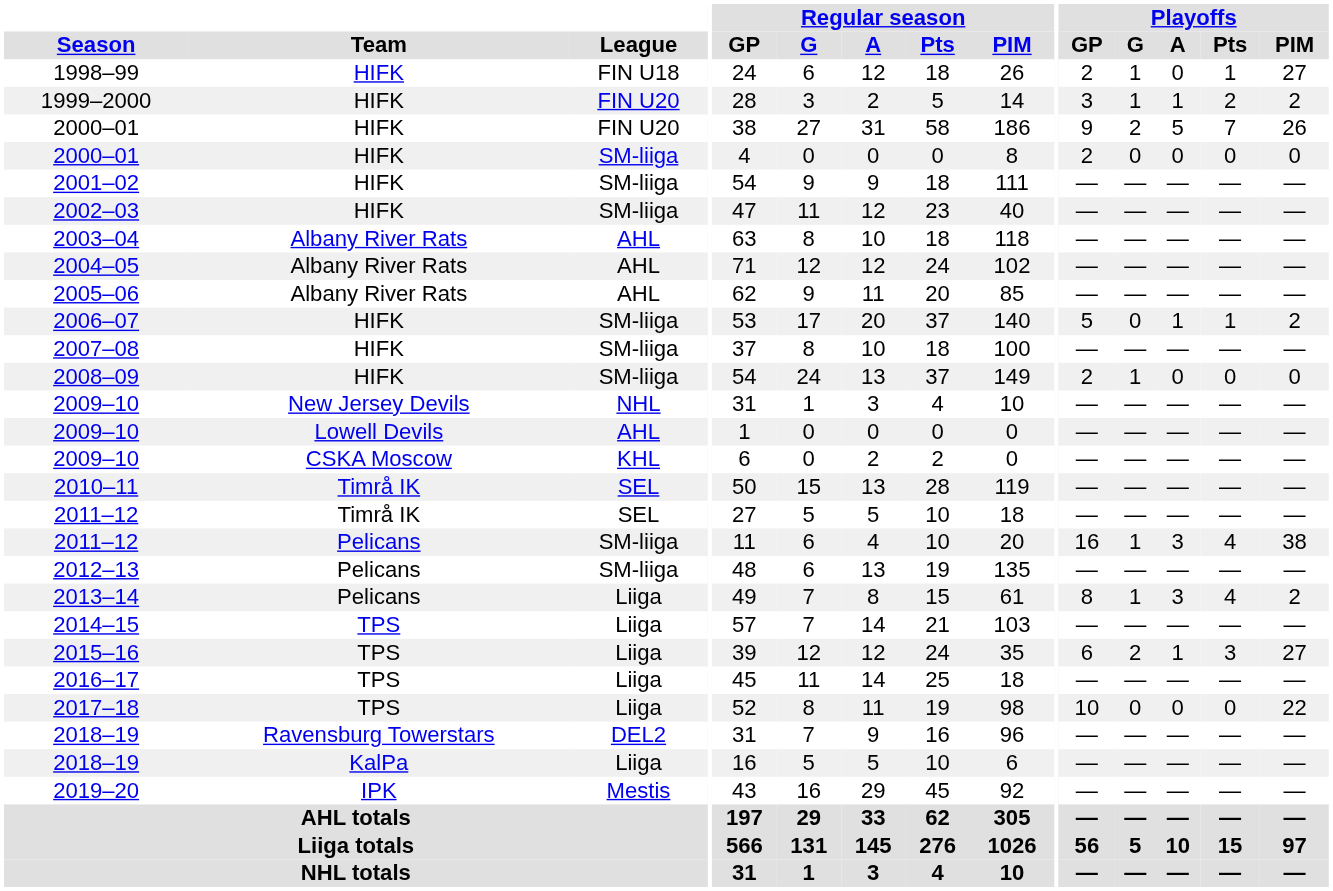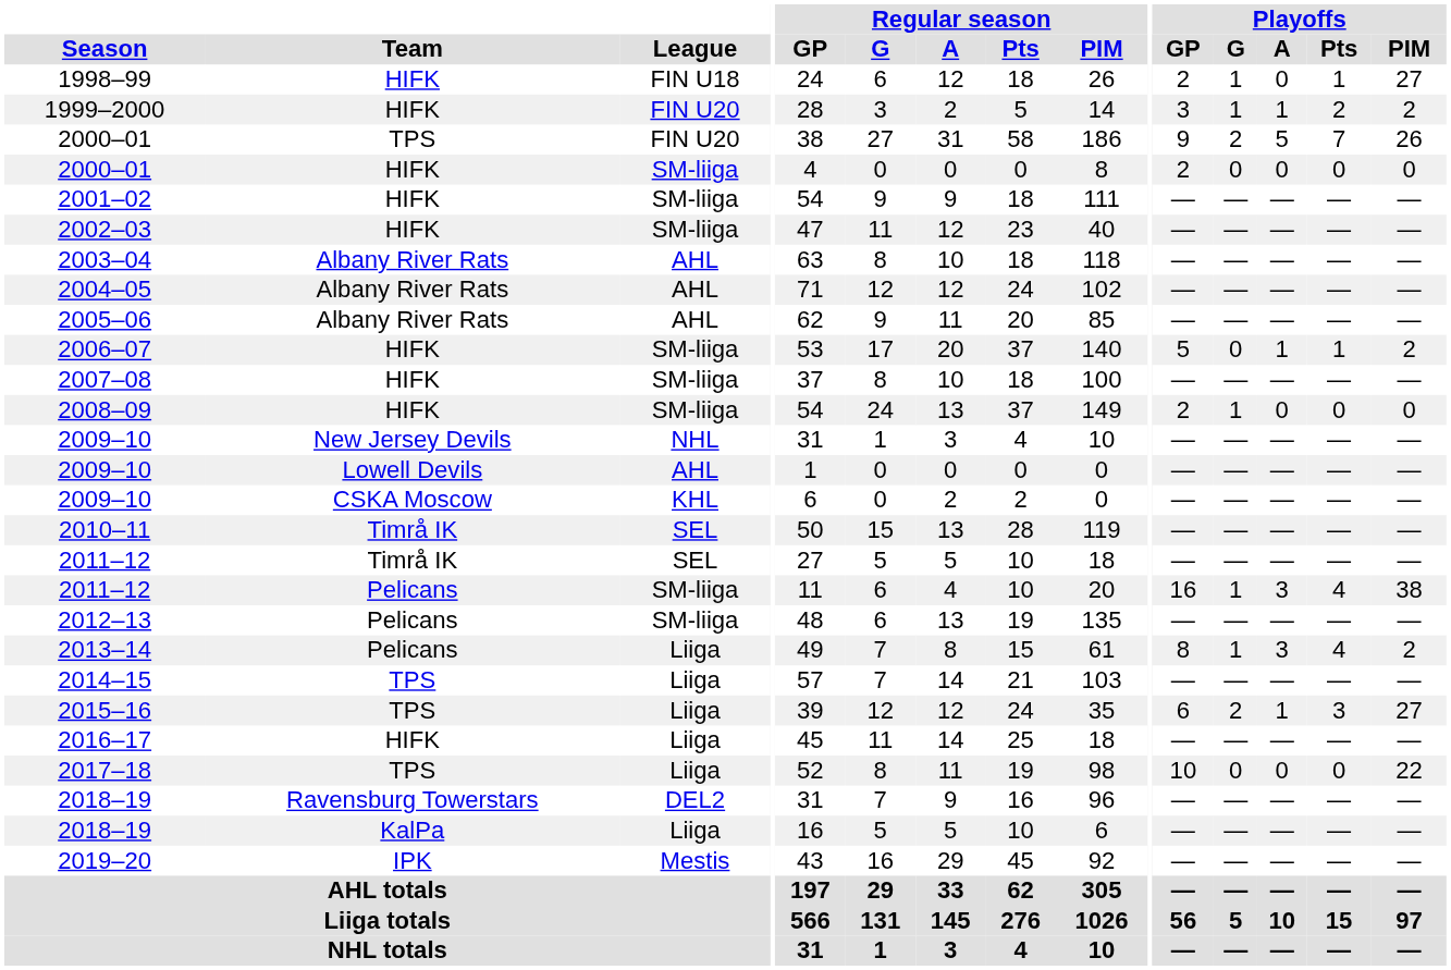2000–01 / FIN U20 | Team: HIFK -> TPS
2016–17 | Team: TPS -> HIFK
